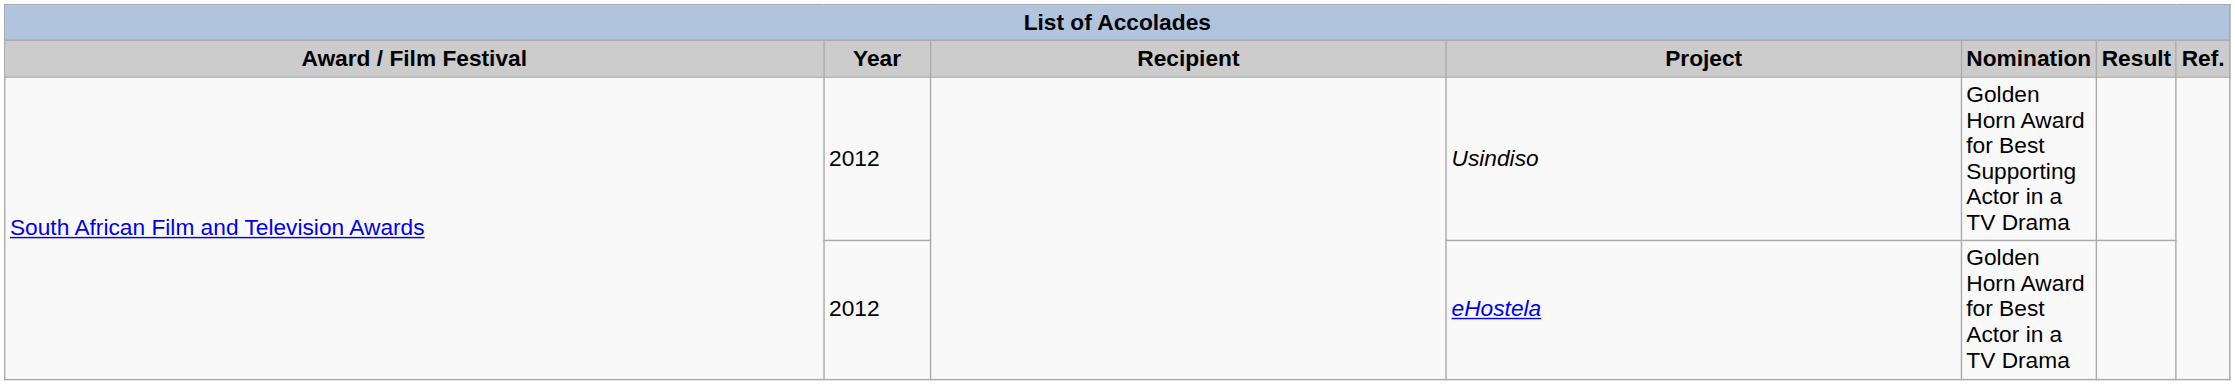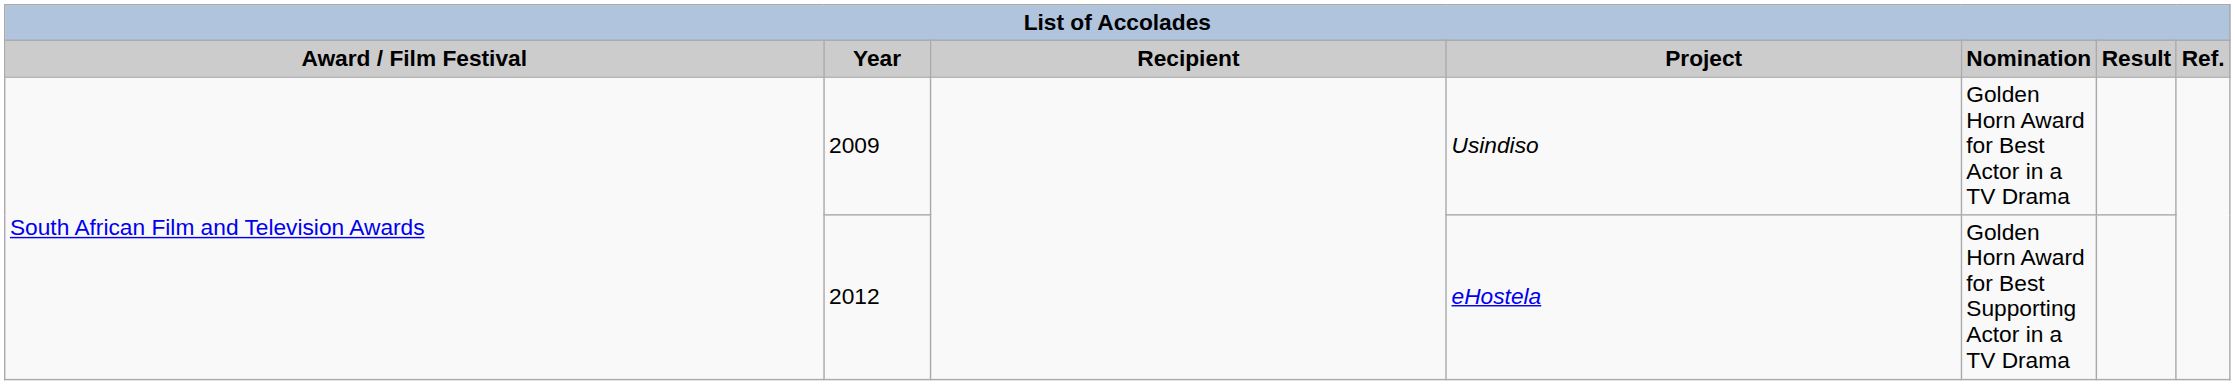Usindiso | Year: 2012 -> 2009
Usindiso | Nomination: Golden Horn Award for Best Supporting Actor in a TV Drama -> Golden Horn Award for Best Actor in a TV Drama
eHostela | Nomination: Golden Horn Award for Best Actor in a TV Drama -> Golden Horn Award for Best Supporting Actor in a TV Drama
